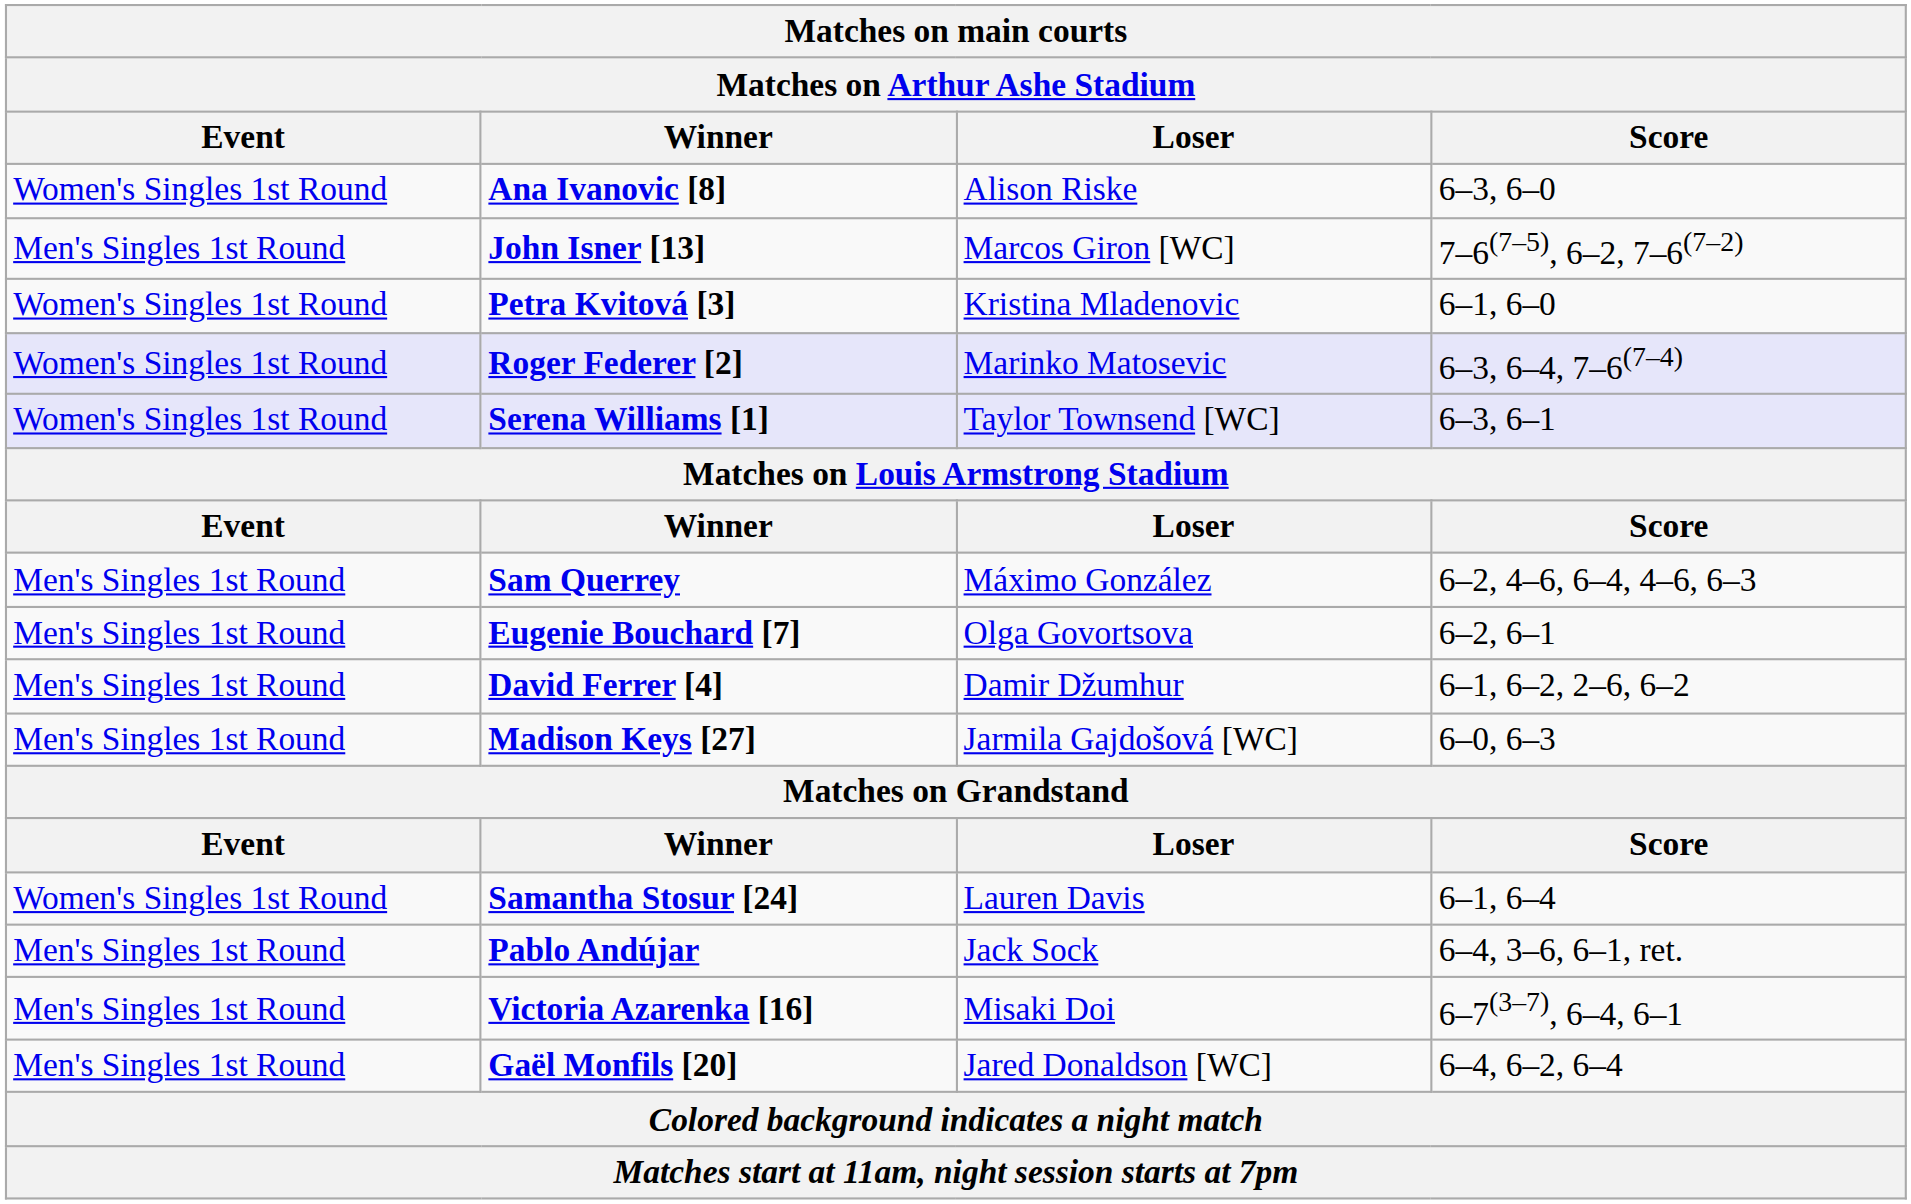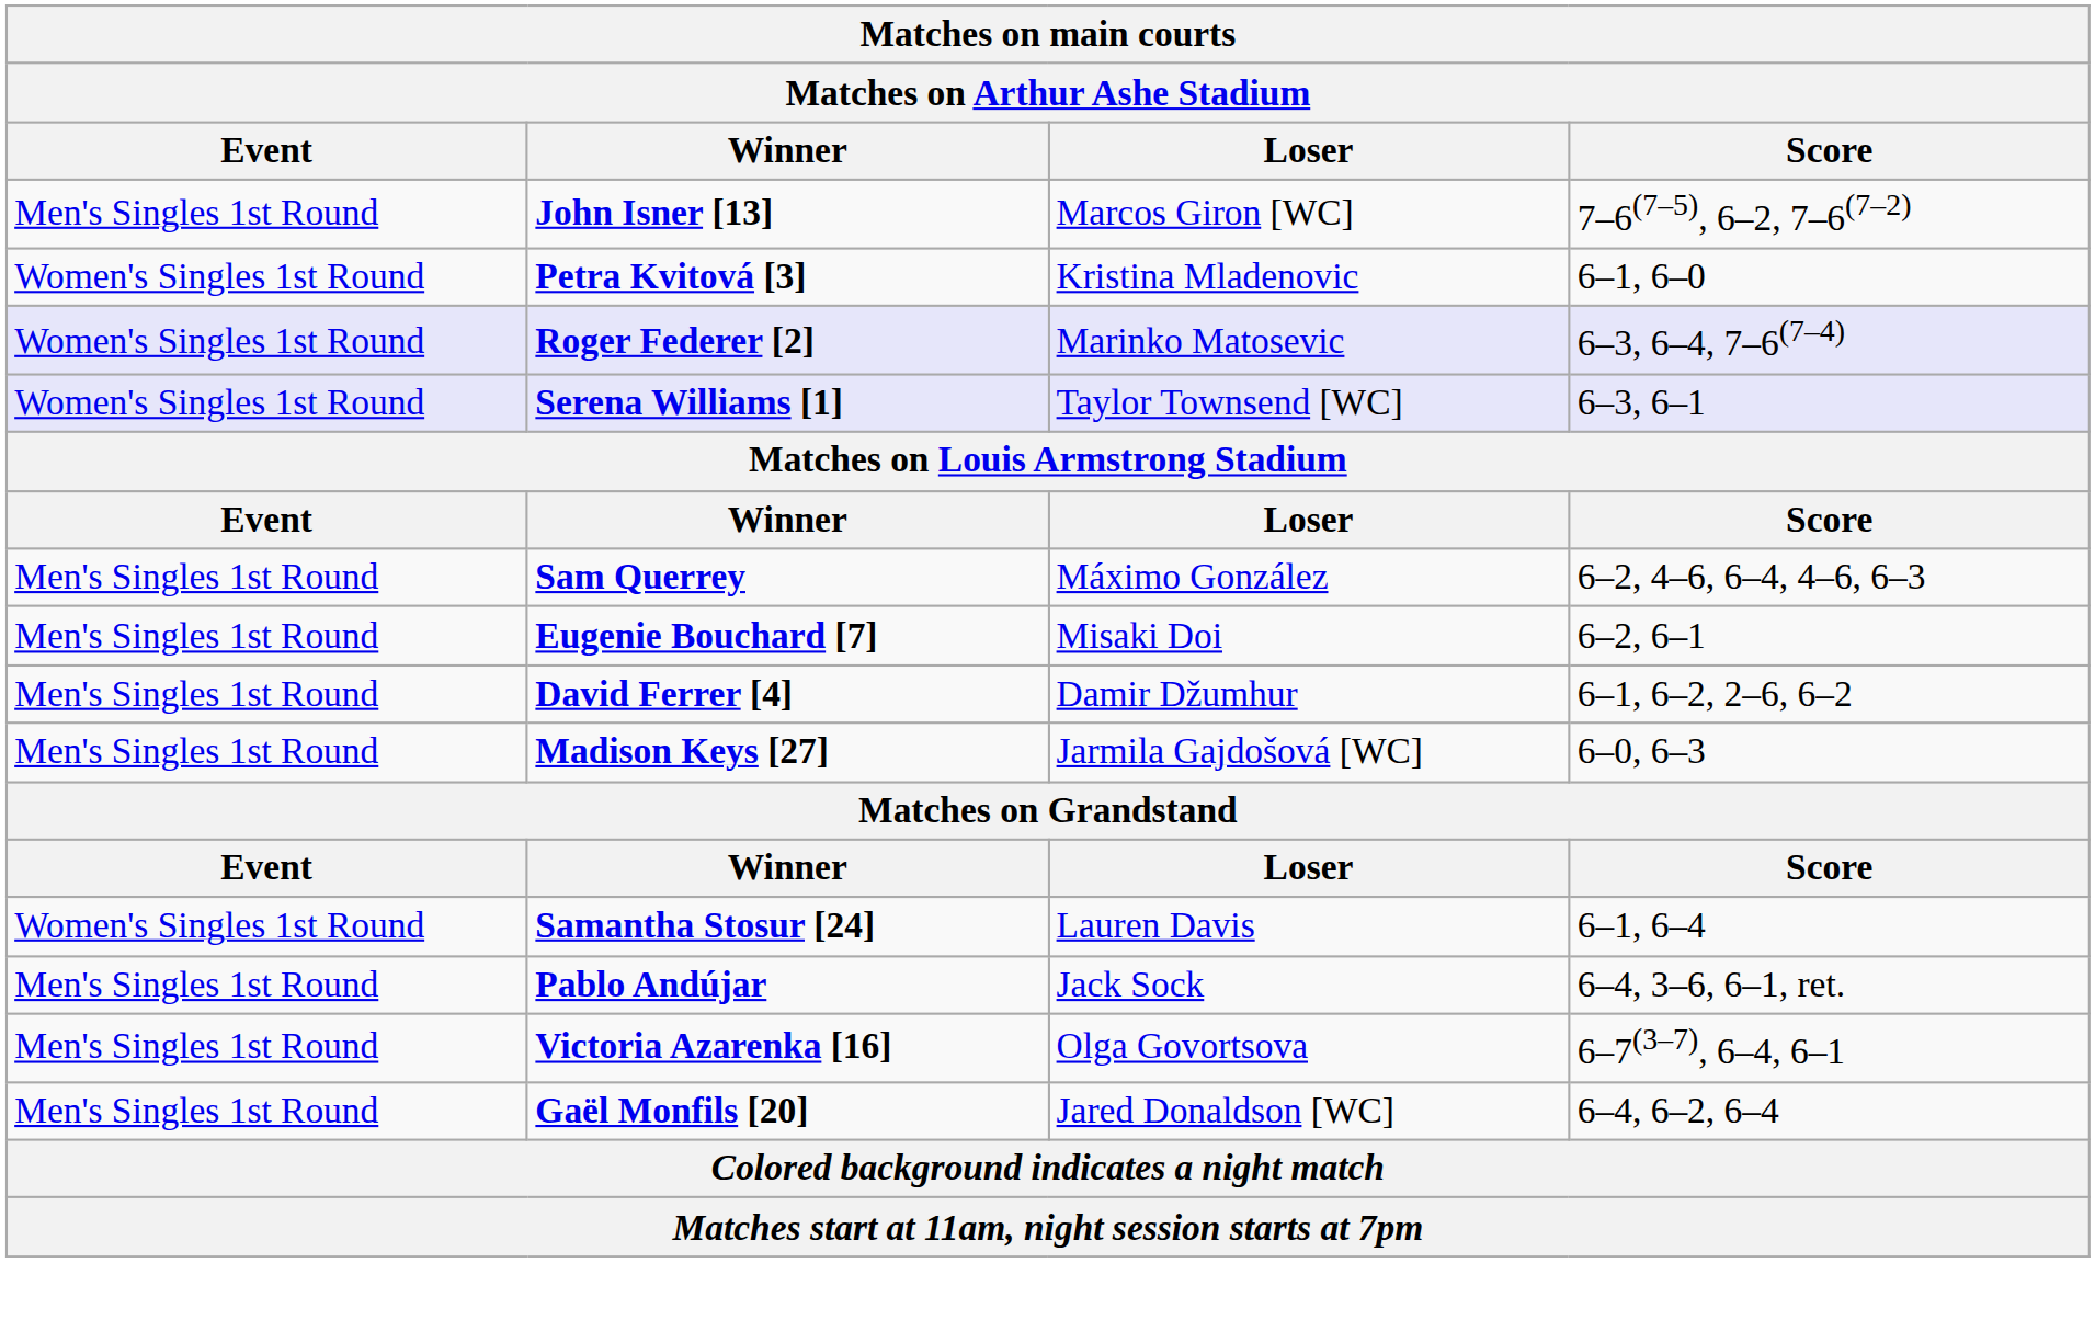- row: Women's Singles 1st Round | Ana Ivanovic [8] | Alison Riske | 6–3, 6–0
Eugenie Bouchard [7] | Loser: Olga Govortsova -> Misaki Doi
Victoria Azarenka [16] | Loser: Misaki Doi -> Olga Govortsova
